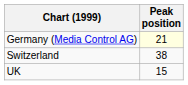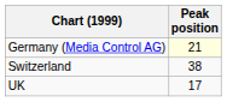UK | Peak position: 15 -> 17
